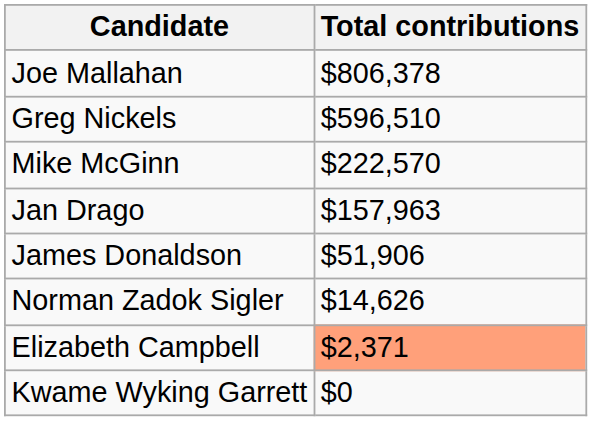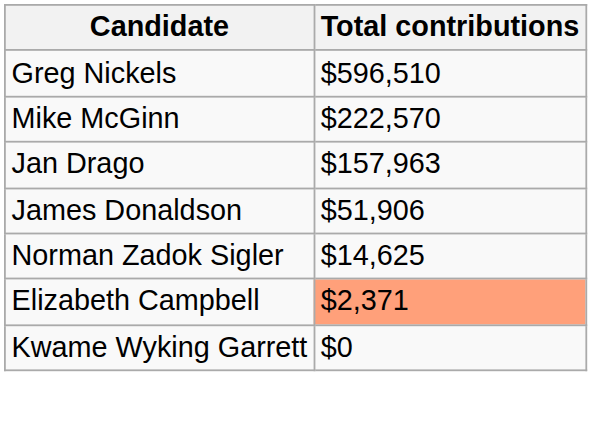- row: Joe Mallahan | $806,378
Norman Zadok Sigler | Total contributions: $14,626 -> $14,625
